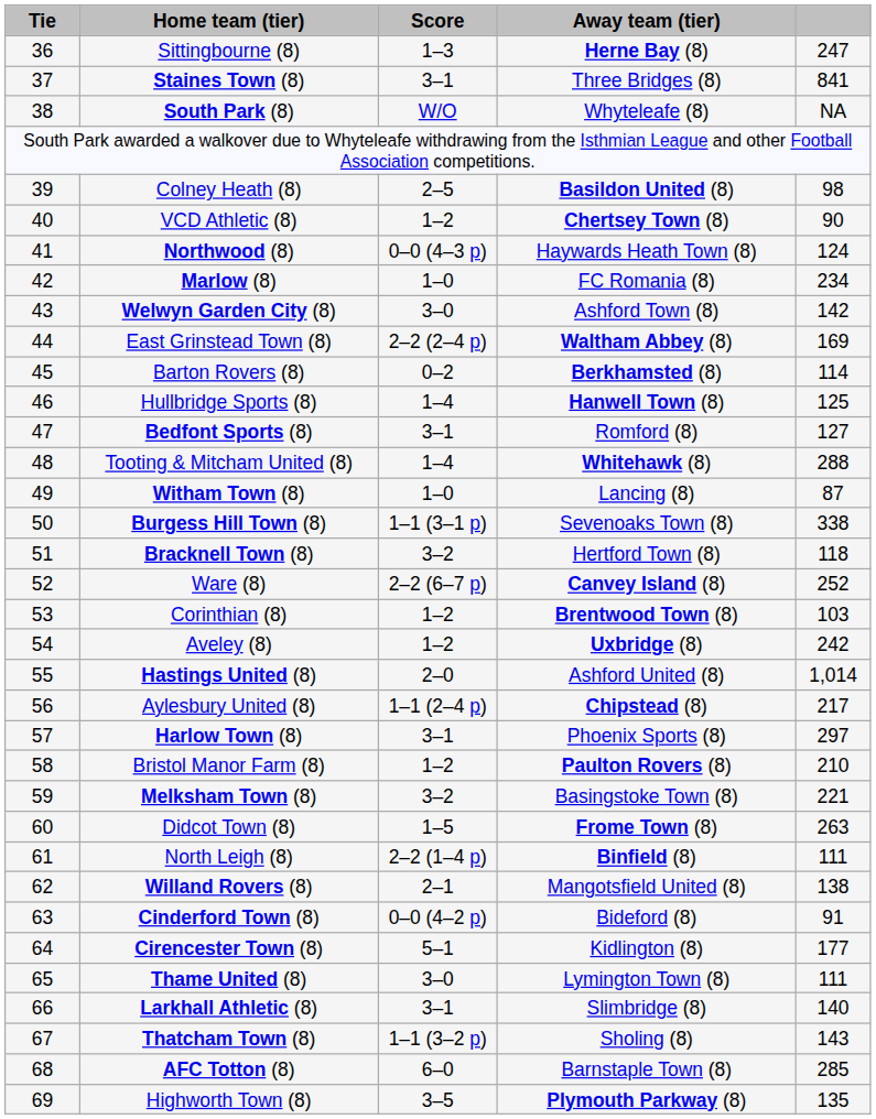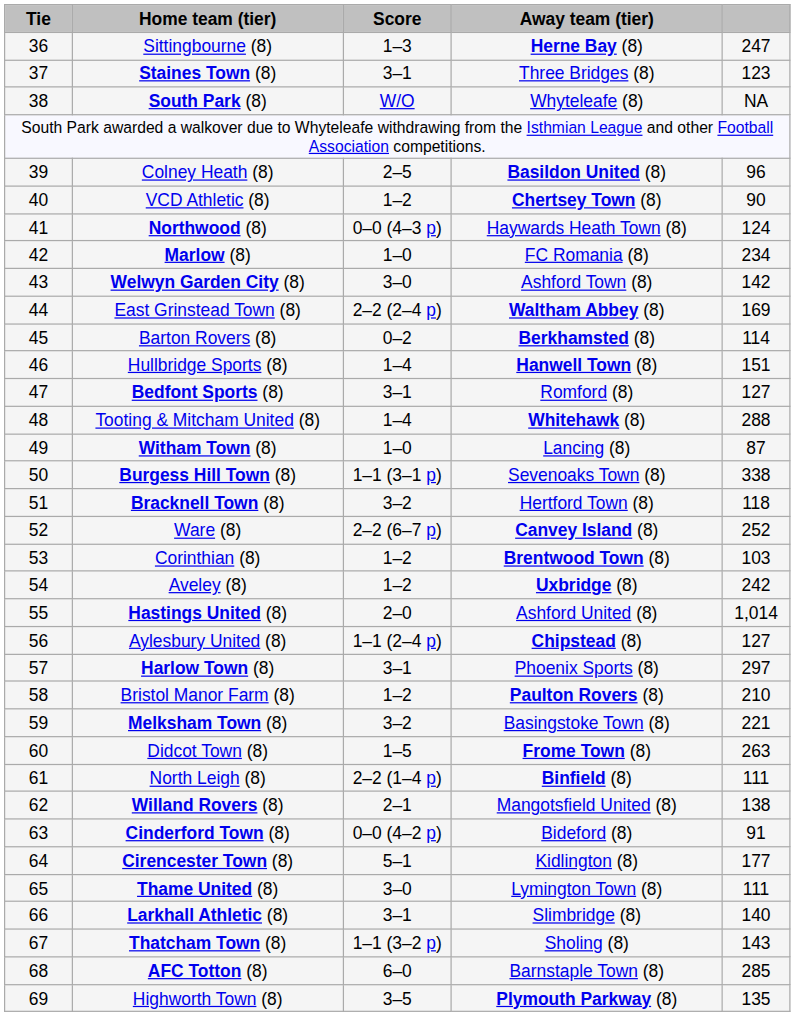Staines Town (8) | column 5: 841 -> 123
Colney Heath (8) | column 5: 98 -> 96
Hullbridge Sports (8) | column 5: 125 -> 151
Aylesbury United (8) | column 5: 217 -> 127
